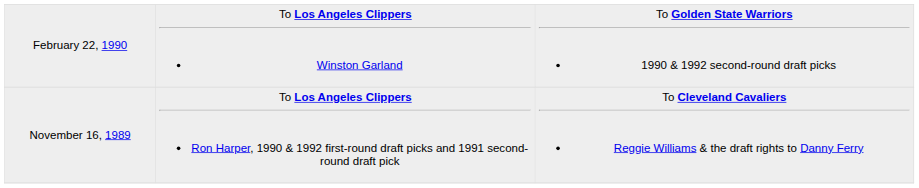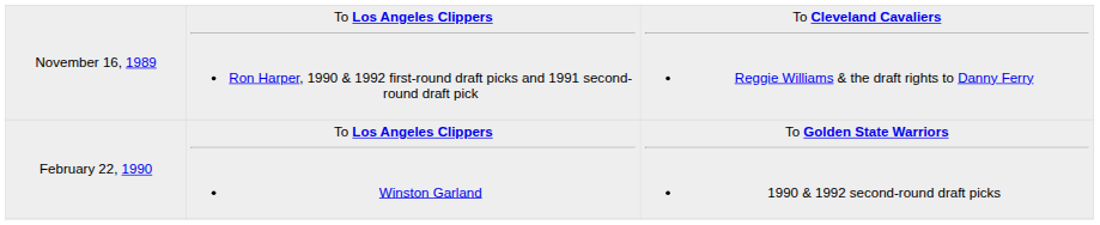rows swapped: November 16, 1989 <-> February 22, 1990
